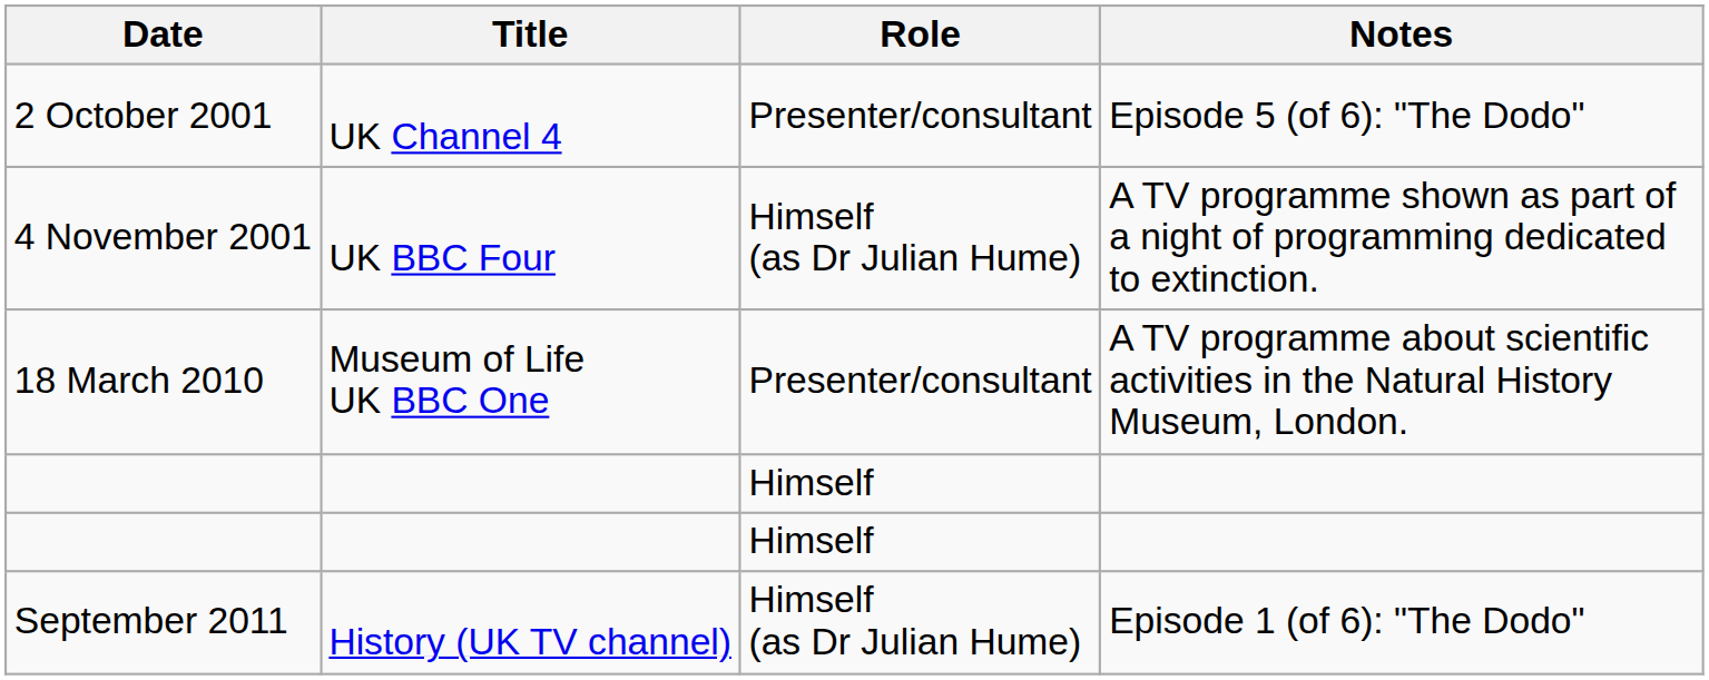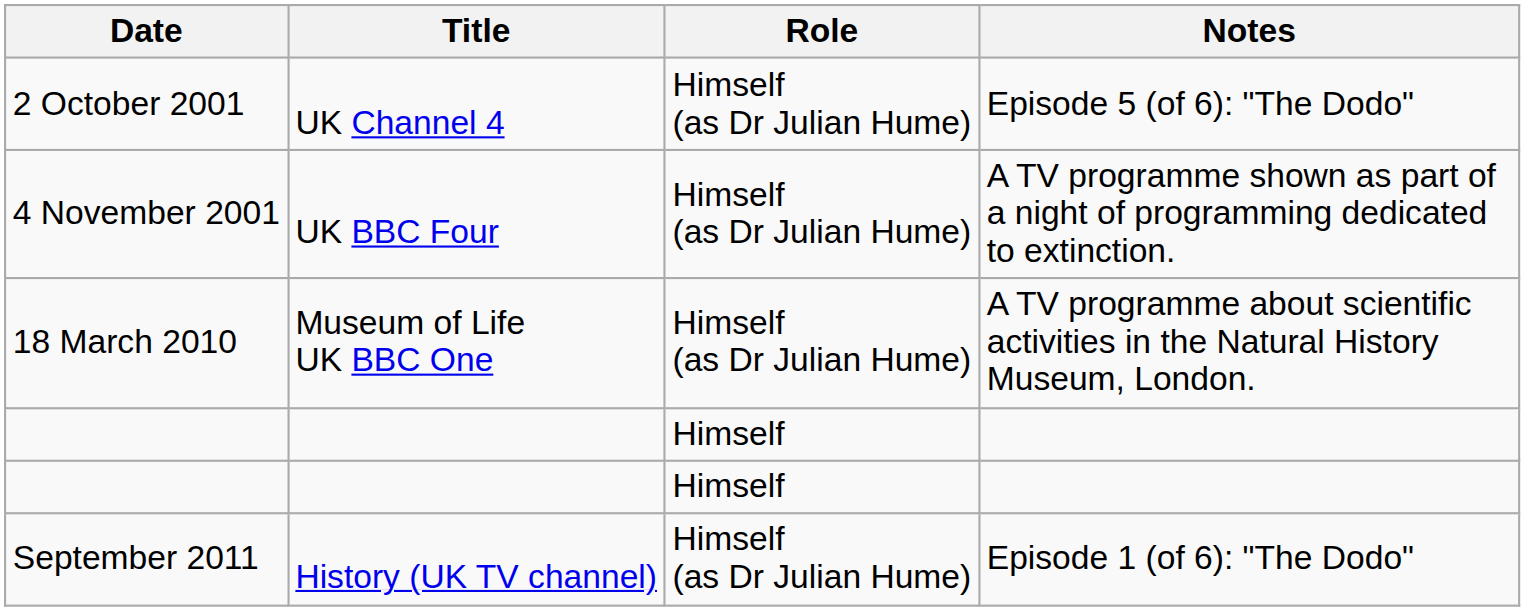2 October 2001 | Role: Presenter/consultant -> Himself (as Dr Julian Hume)
18 March 2010 | Role: Presenter/consultant -> Himself (as Dr Julian Hume)
